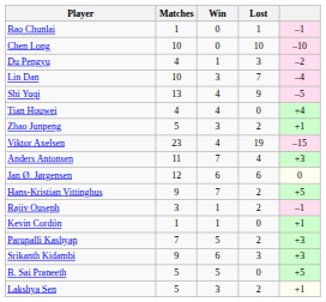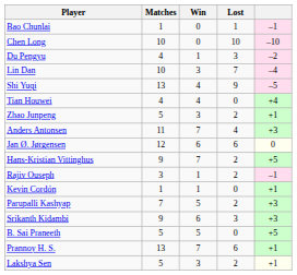- row: Viktor Axelsen | 23 | 4 | 19 | –15
+ row: Prannoy H. S. | 13 | 7 | 6 | +1
